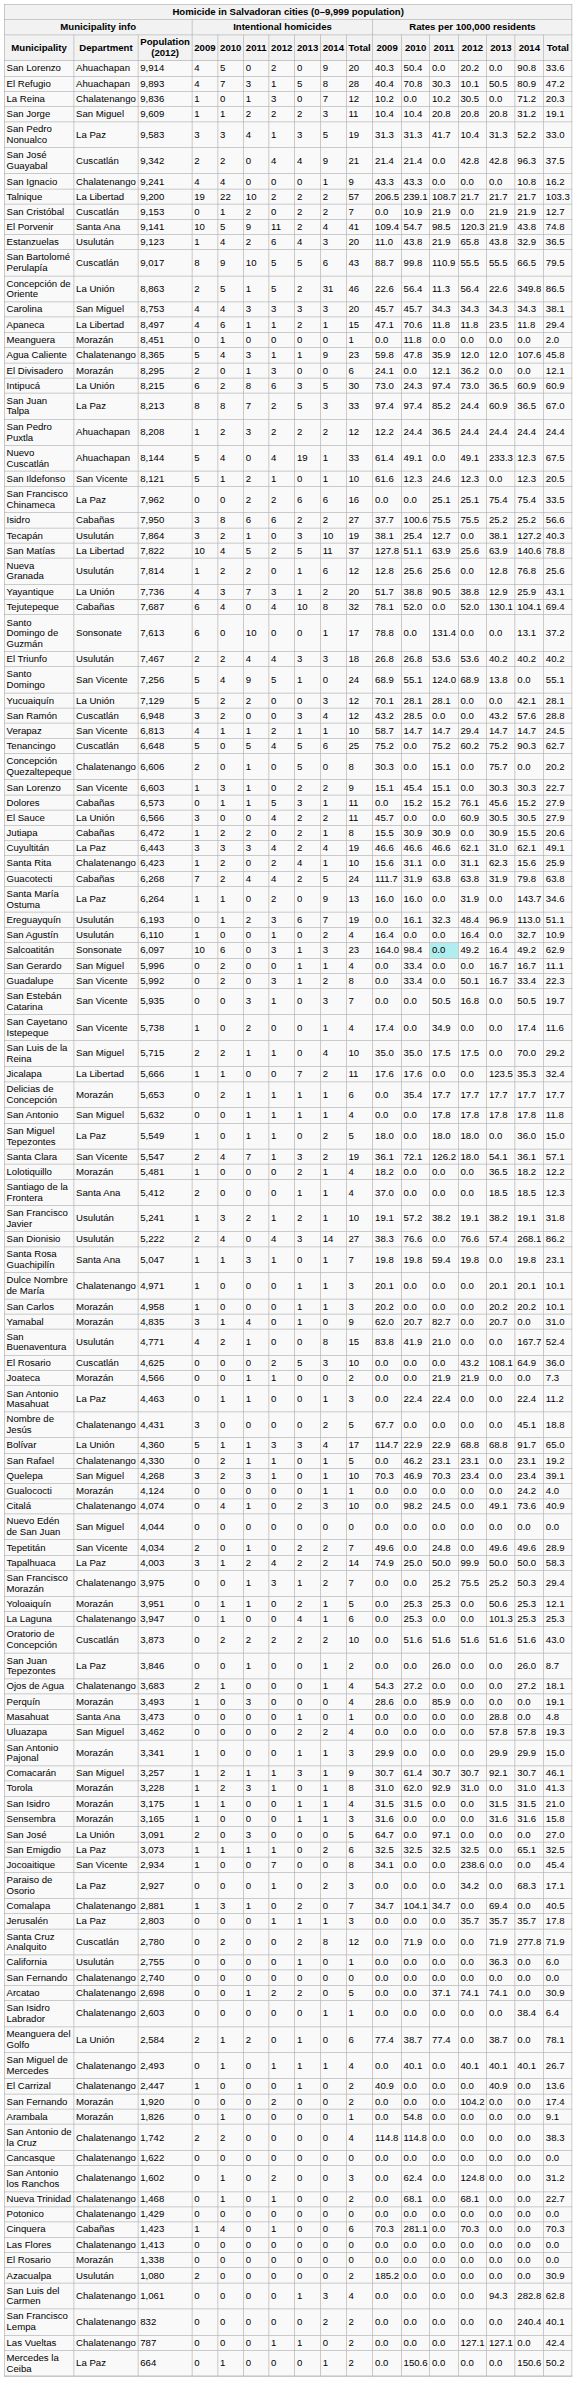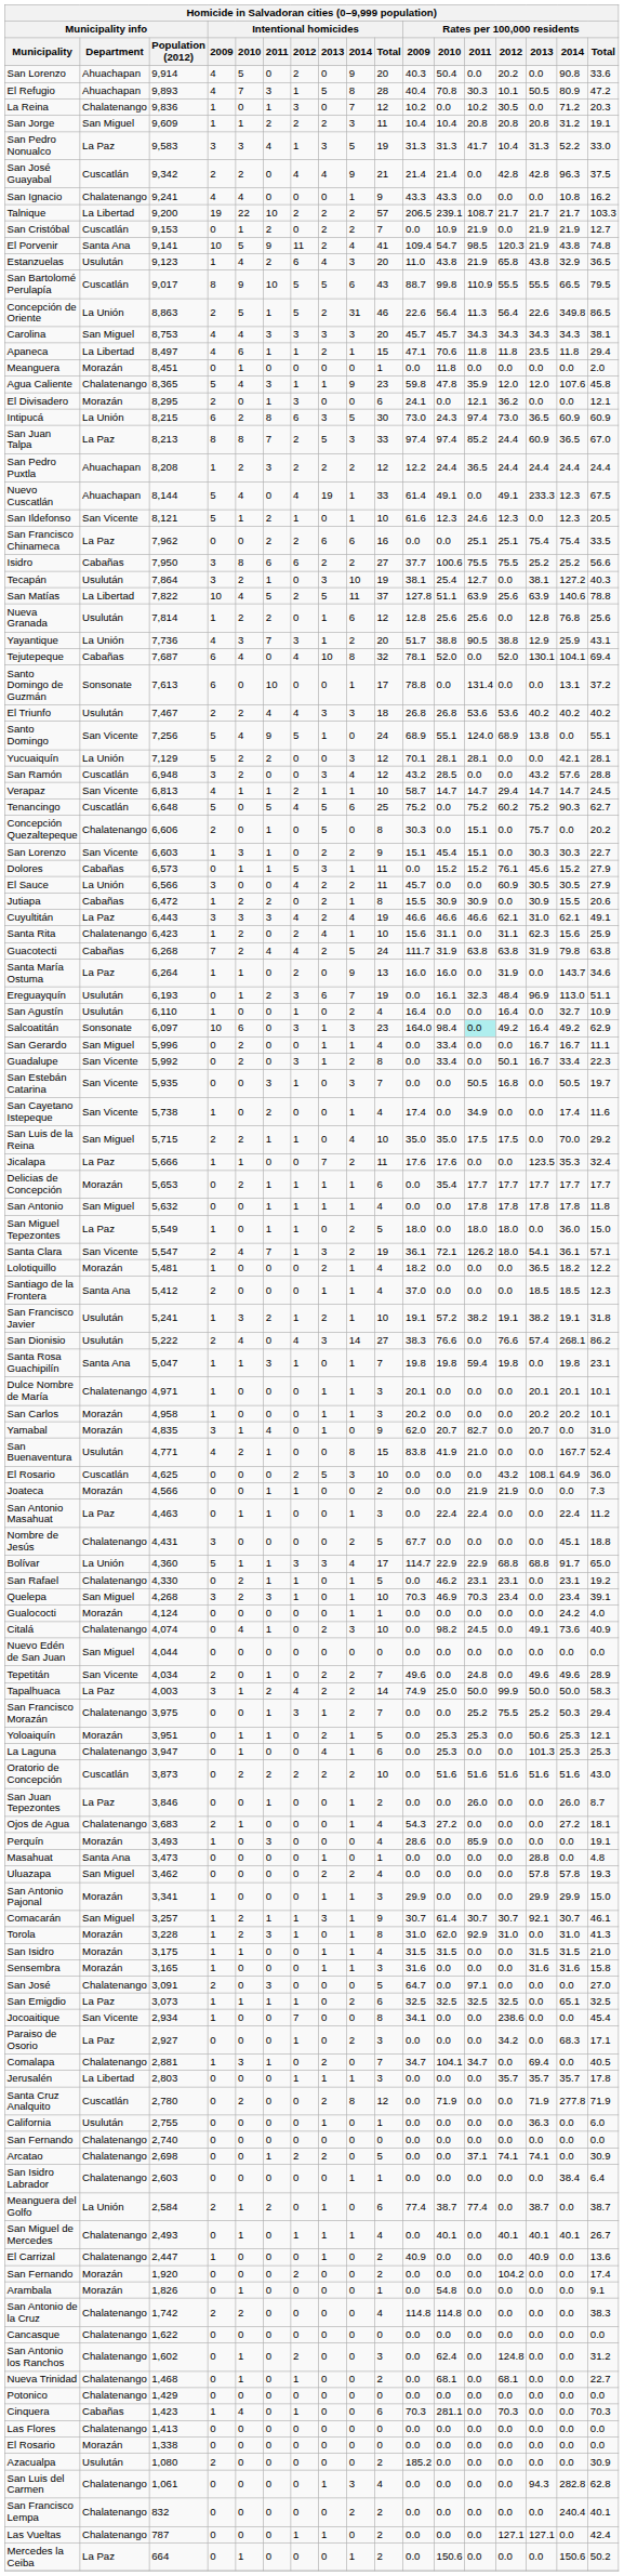Jicalapa | Municipality info / Department: La Libertad -> La Paz
San José | Municipality info / Department: La Unión -> Chalatenango
Jerusalén | Municipality info / Department: La Paz -> La Libertad
Meanguera del Golfo | Rates per 100,000 residents / Total: 78.1 -> 38.7
